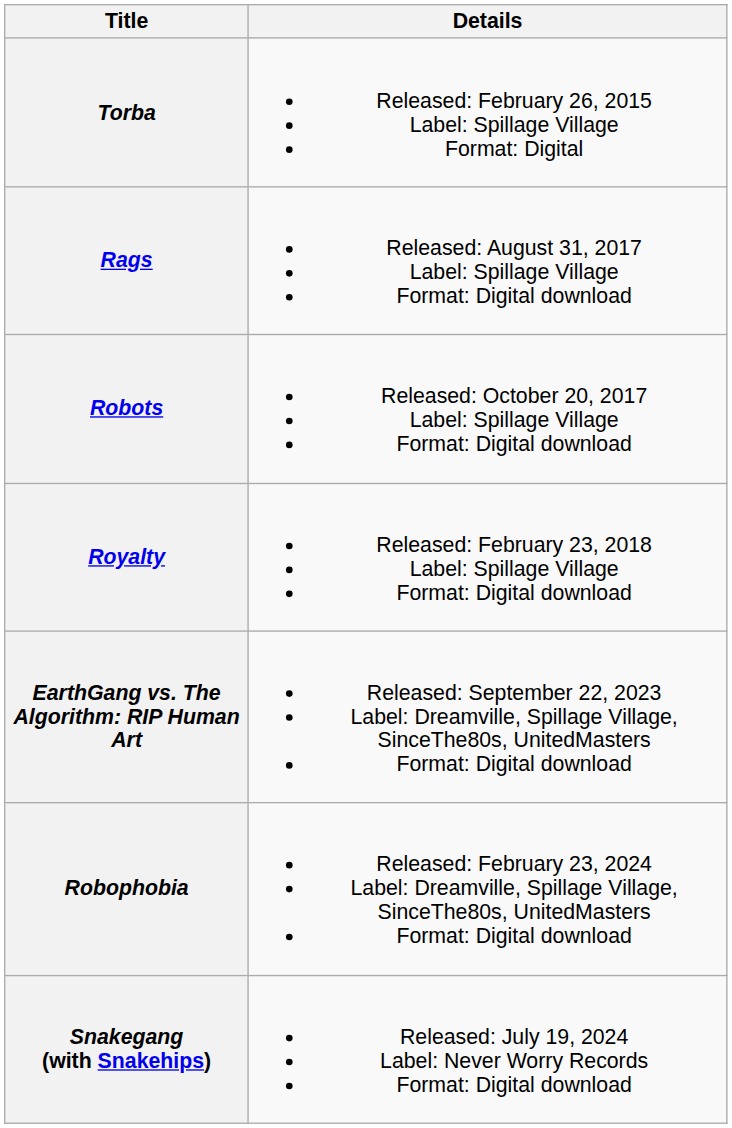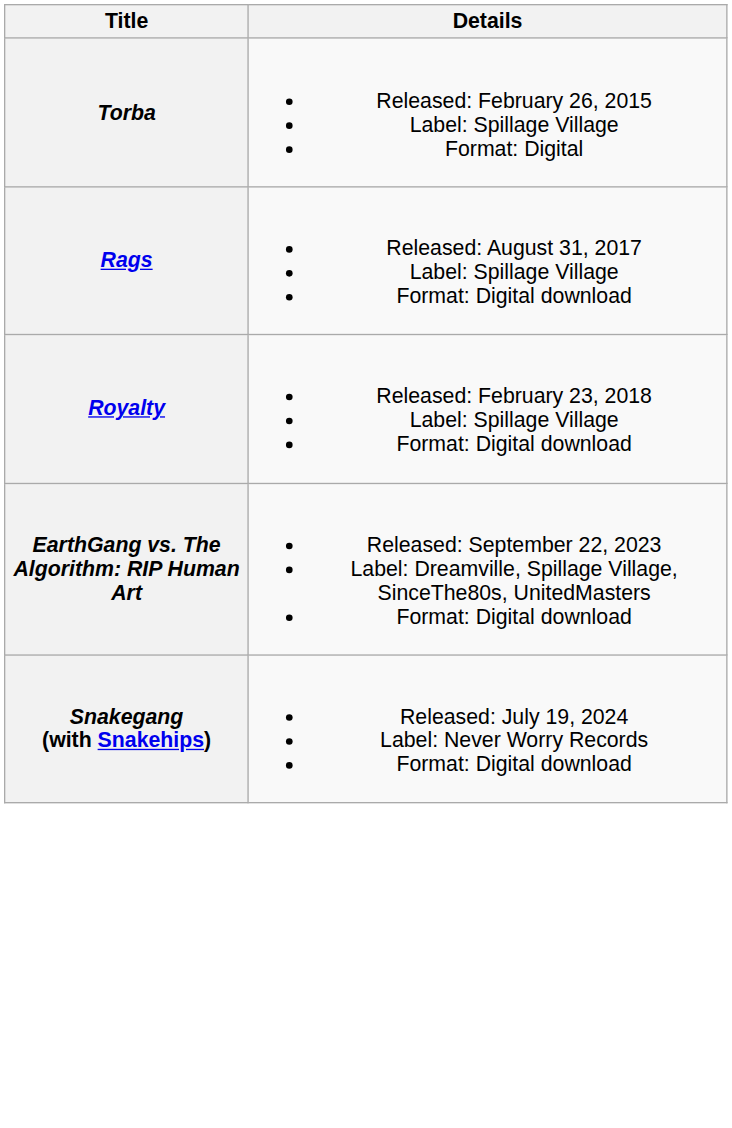- row: Robots | Released: October 20, 2017 Label: Spillage Village Format: Digital download
- row: Robophobia | Released: February 23, 2024 Label: Dreamville, Spillage Village, SinceThe80s, UnitedMasters Format: Digital download
